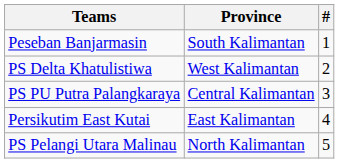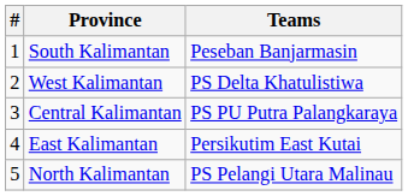columns swapped: # <-> Teams
